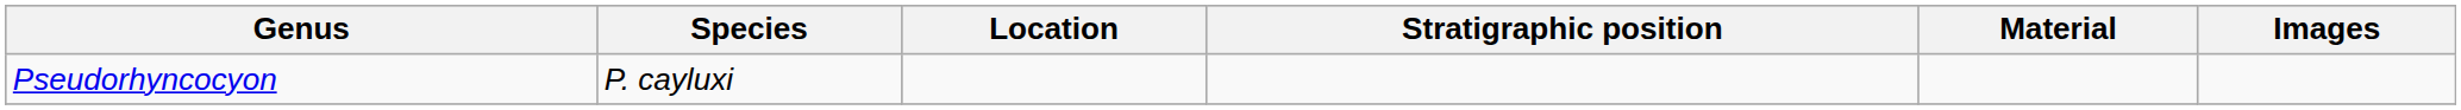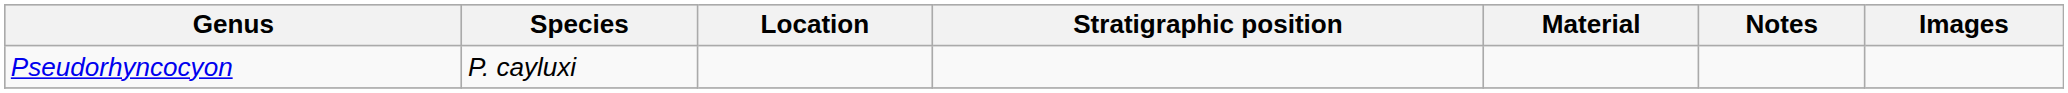+ column: Notes
